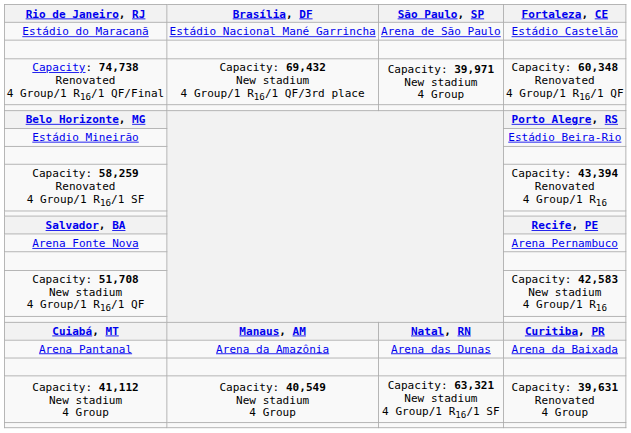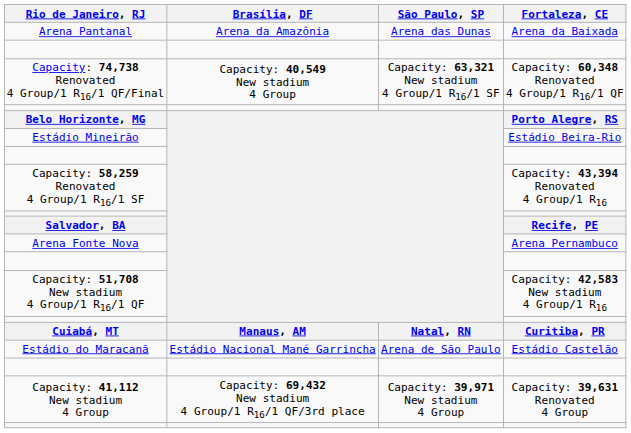rows swapped: Estádio do Maracanã <-> Arena Pantanal
Capacity: 74,738 Renovated 4 Group/1 R16/1 QF/Final | Brasília, DF: Capacity: 69,432 New stadium 4 Group/1 R16/1 QF/3rd place -> Capacity: 40,549 New stadium 4 Group
Capacity: 74,738 Renovated 4 Group/1 R16/1 QF/Final | São Paulo, SP: Capacity: 39,971 New stadium 4 Group -> Capacity: 63,321 New stadium 4 Group/1 R16/1 SF
Capacity: 41,112 New stadium 4 Group | Brasília, DF: Capacity: 40,549 New stadium 4 Group -> Capacity: 69,432 New stadium 4 Group/1 R16/1 QF/3rd place
Capacity: 41,112 New stadium 4 Group | São Paulo, SP: Capacity: 63,321 New stadium 4 Group/1 R16/1 SF -> Capacity: 39,971 New stadium 4 Group
